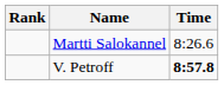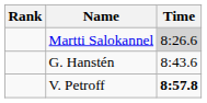Martti Salokannel | Time: no background -> lightgrey background
+ row: G. Hanstén | 8:43.6
